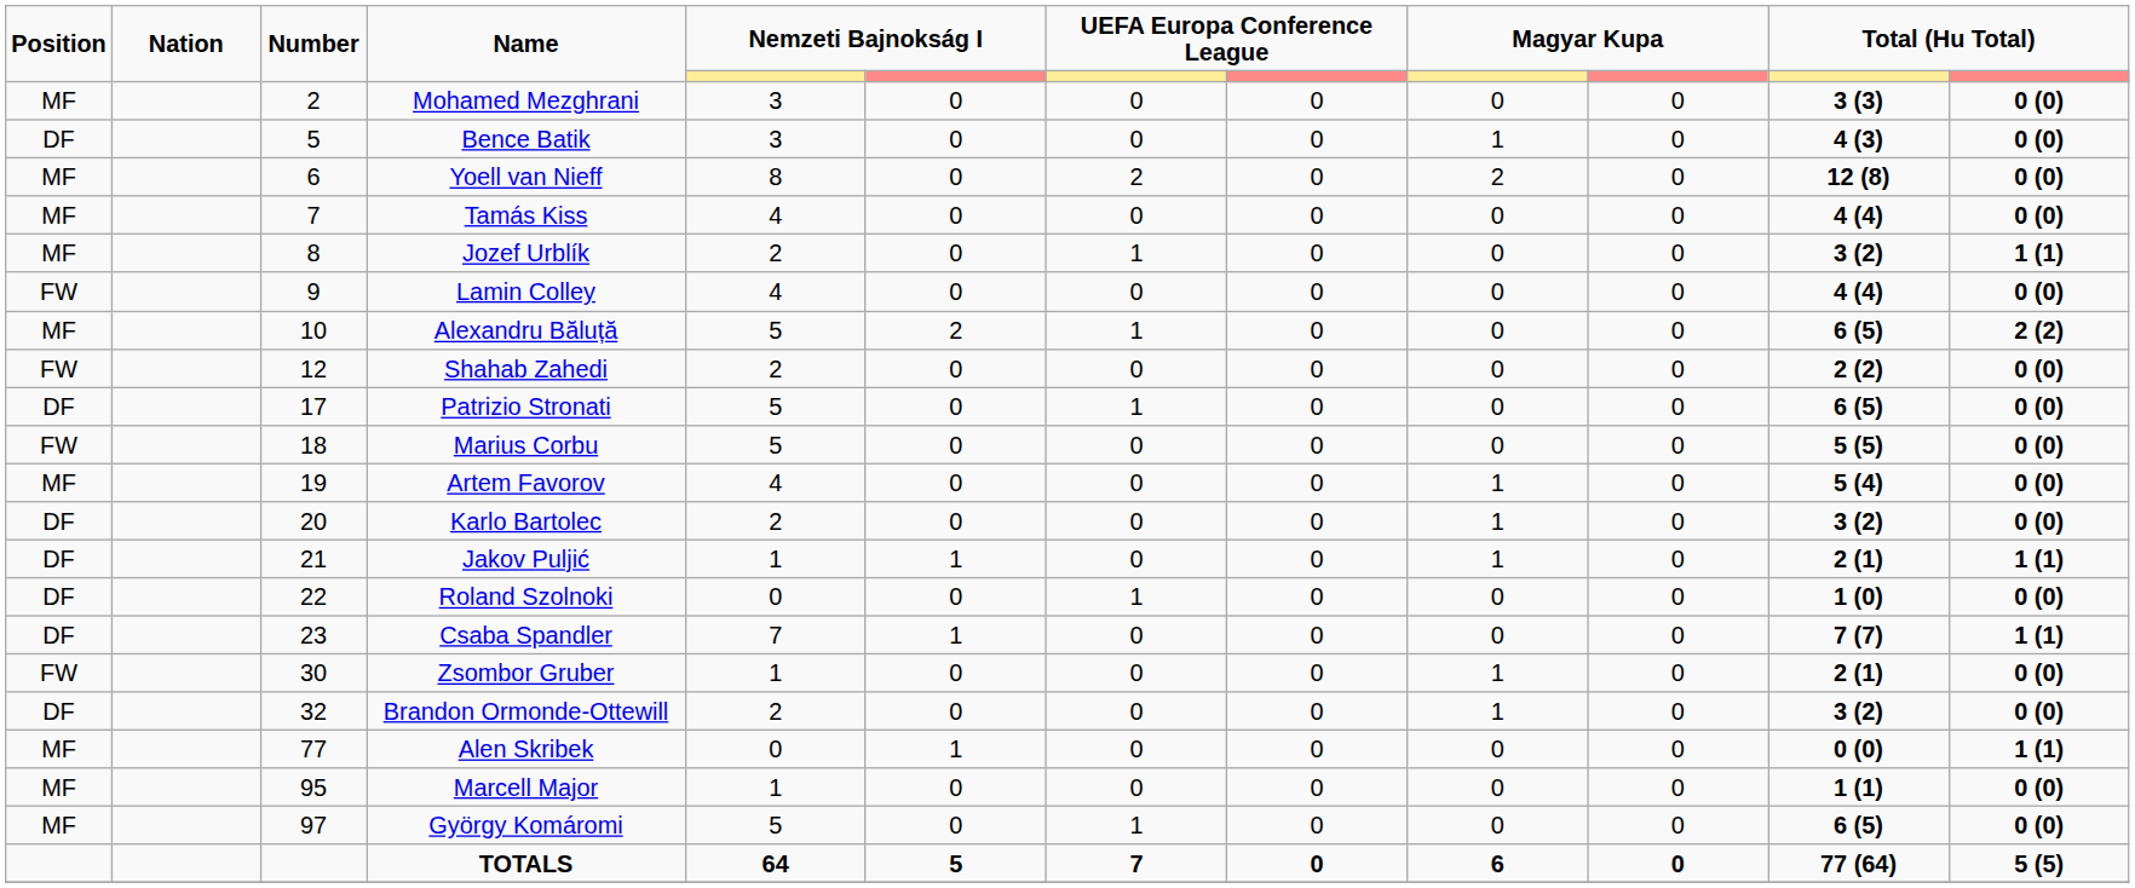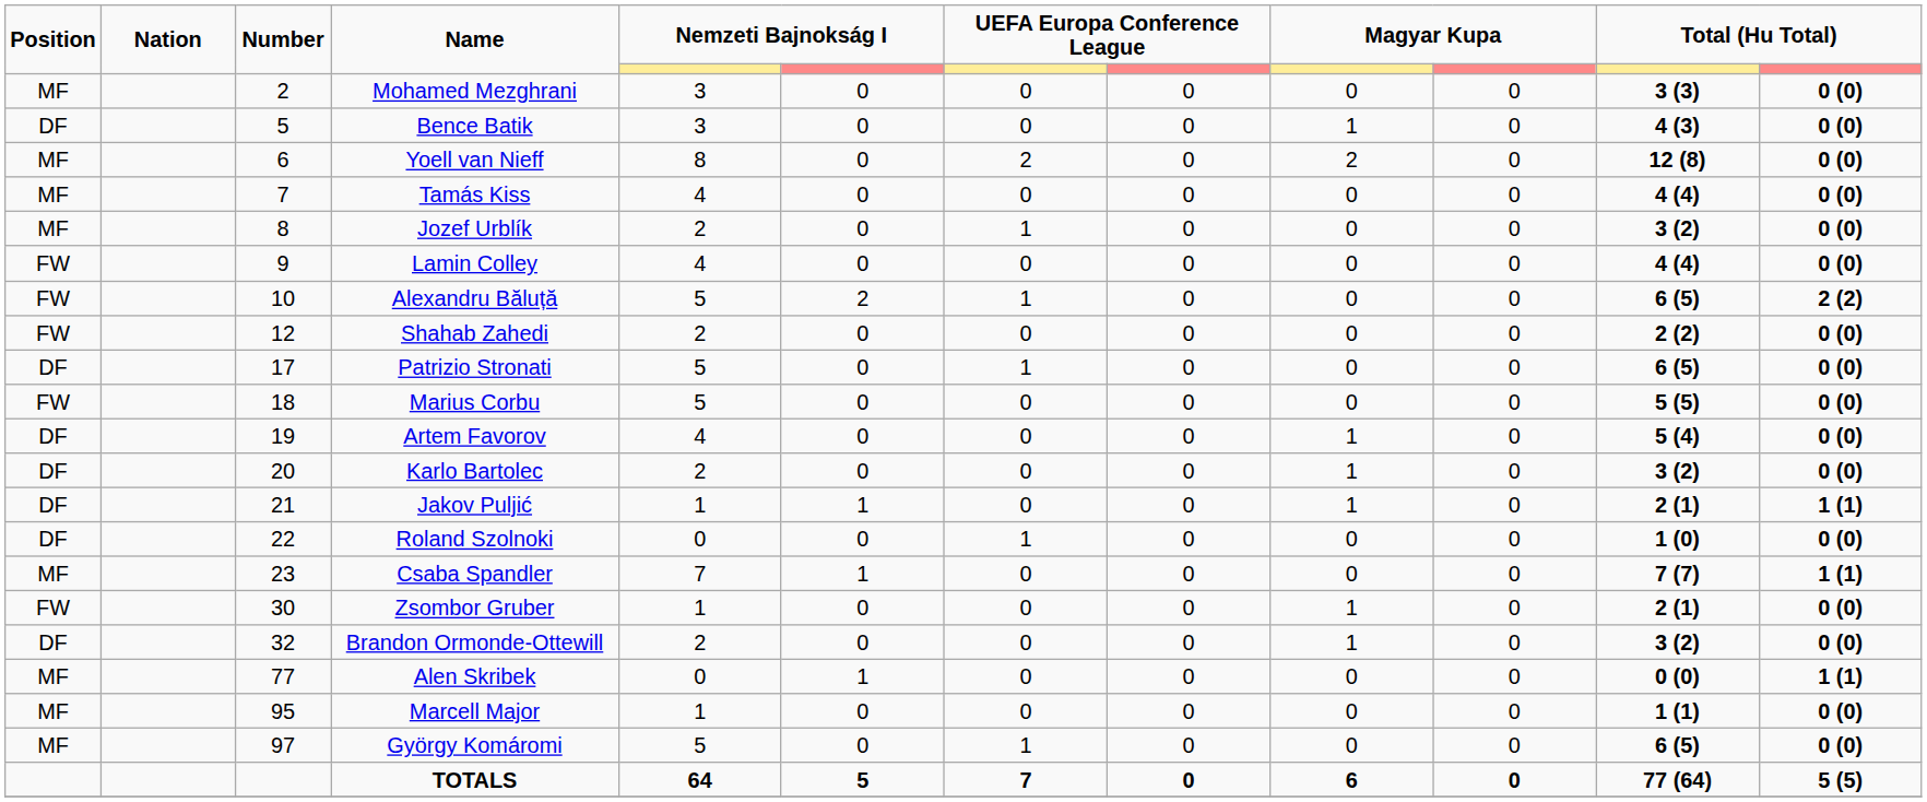Jozef Urblík | column 12: 1 (1) -> 0 (0)
Alexandru Băluță | Position: MF -> FW
Artem Favorov | Position: MF -> DF
Csaba Spandler | Position: DF -> MF
